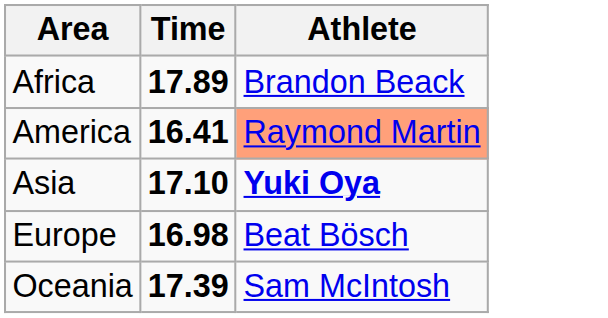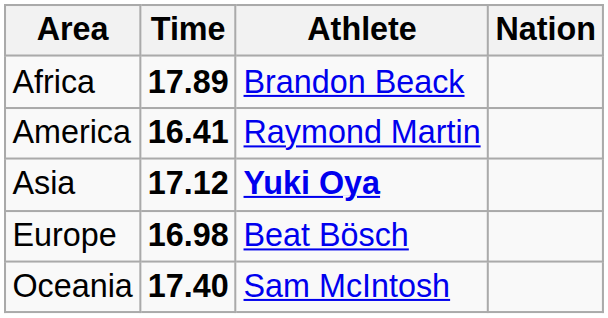+ column: Nation
America | Athlete: lightsalmon background -> no background
Asia | Time: 17.10 -> 17.12
Oceania | Time: 17.39 -> 17.40
